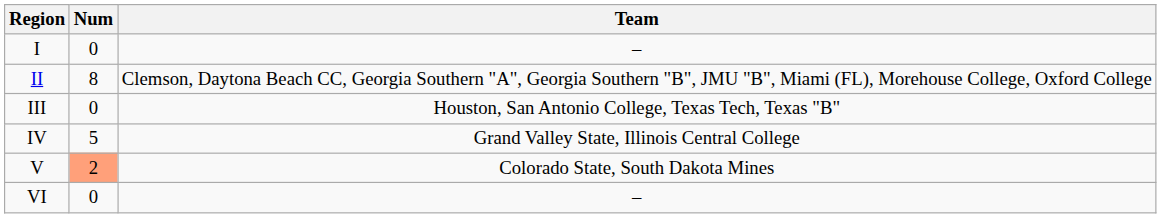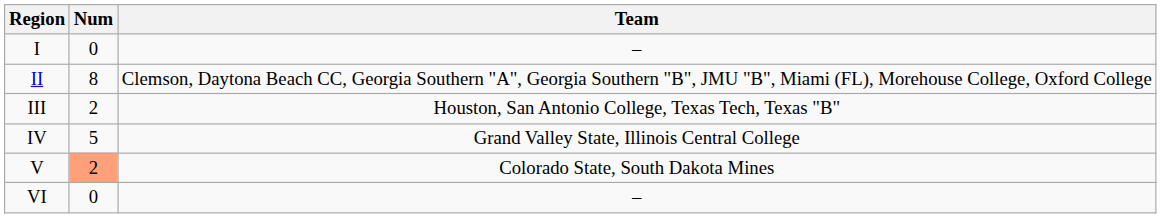III | Num: 0 -> 2
